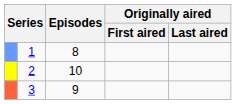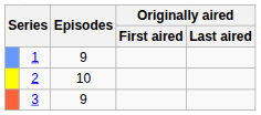1 | Episodes: 8 -> 9
